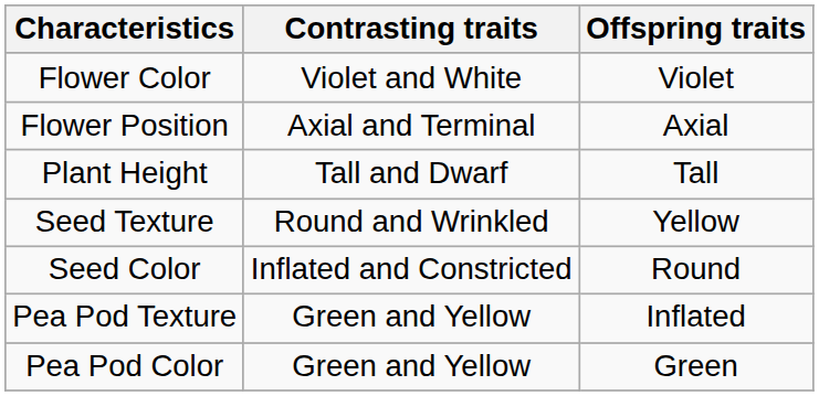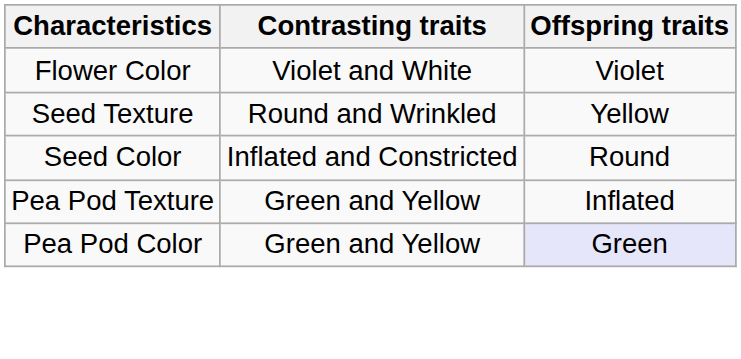- row: Flower Position | Axial and Terminal | Axial
- row: Plant Height | Tall and Dwarf | Tall
Pea Pod Color | Offspring traits: no background -> lavender background
